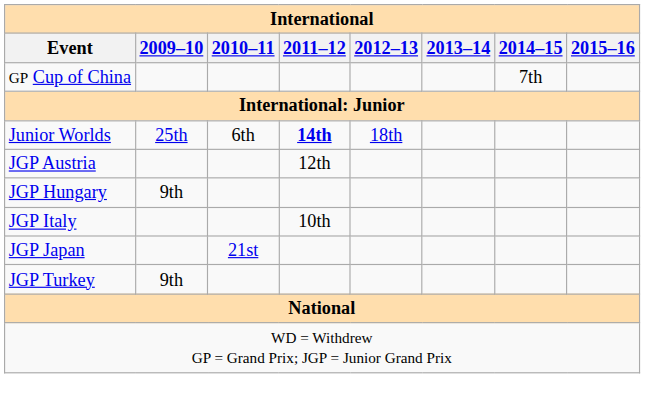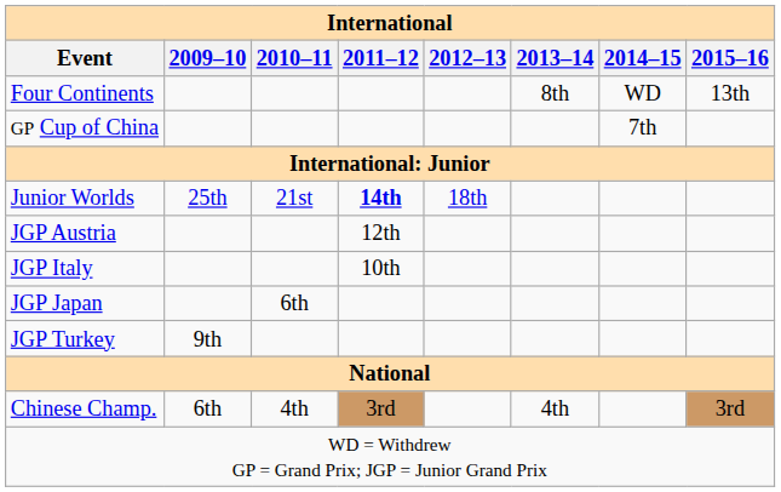+ row: Four Continents | 8th | WD | 13th
Junior Worlds | 2010–11: 6th -> 21st
- row: JGP Hungary | 9th
JGP Japan | 2010–11: 21st -> 6th
+ row: Chinese Champ. | 6th | 4th | 3rd | 4th | 3rd
